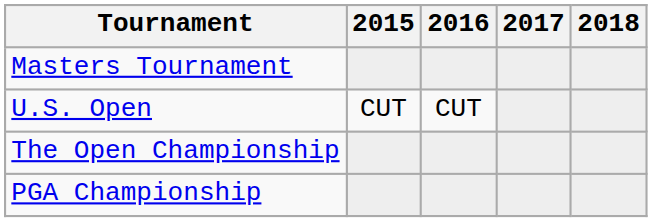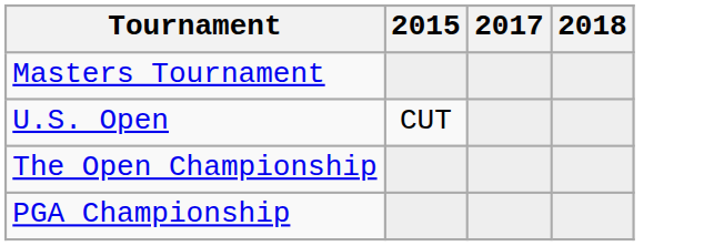- column: 2016 | CUT
